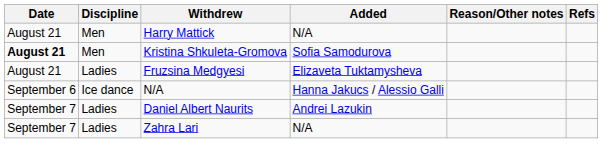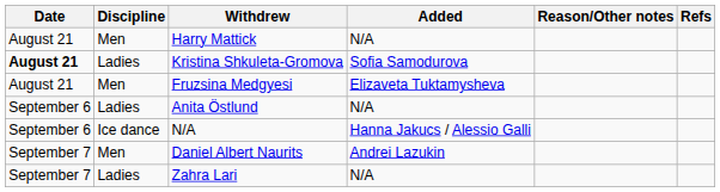Kristina Shkuleta-Gromova | Discipline: Men -> Ladies
Fruzsina Medgyesi | Discipline: Ladies -> Men
+ row: September 6 | Ladies | Anita Östlund | N/A
Daniel Albert Naurits | Discipline: Ladies -> Men
